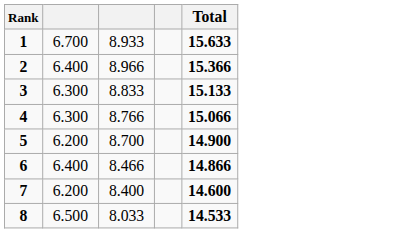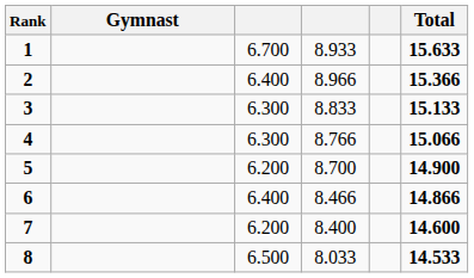+ column: Gymnast
